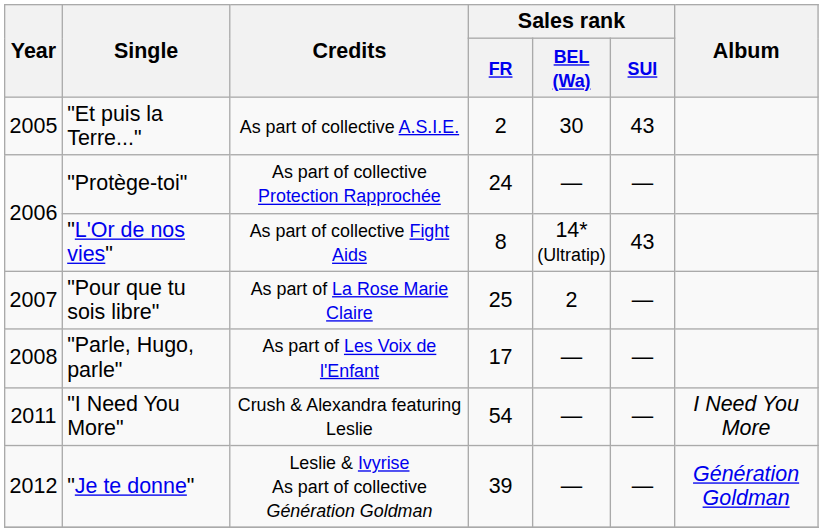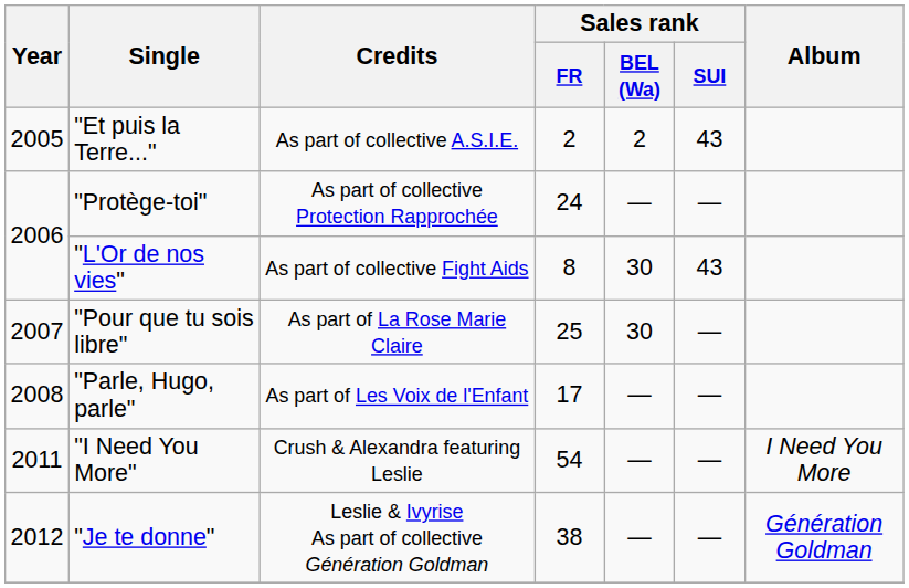"Et puis la Terre..." | Sales rank / BEL (Wa): 30 -> 2
"L'Or de nos vies" | Sales rank / BEL (Wa): 14* (Ultratip) -> 30
"Pour que tu sois libre" | Sales rank / BEL (Wa): 2 -> 30
"Je te donne" | Sales rank / FR: 39 -> 38
